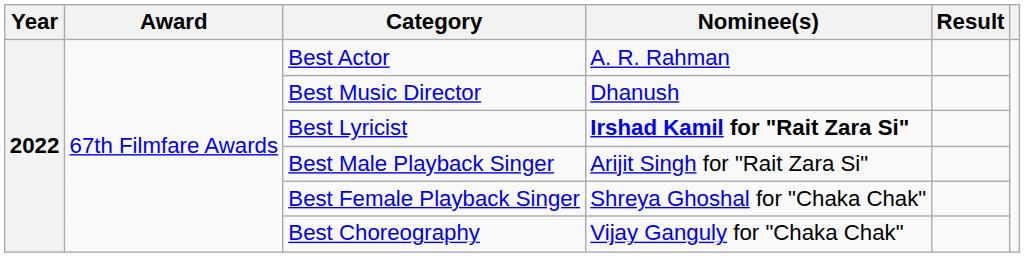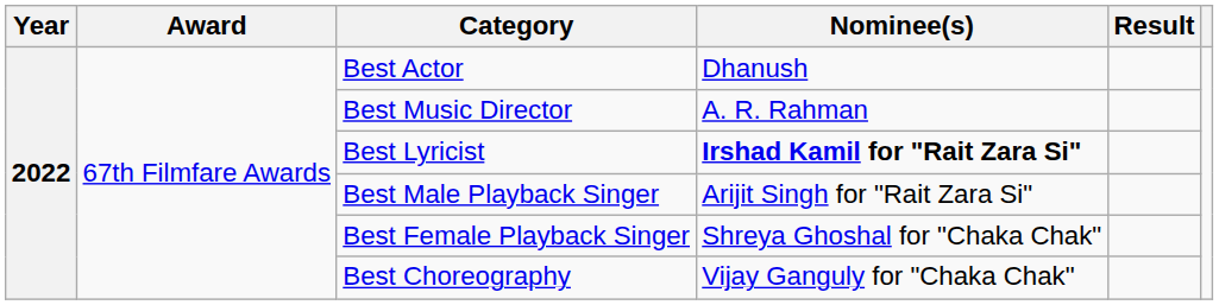Best Actor | Nominee(s): A. R. Rahman -> Dhanush
Best Music Director | Nominee(s): Dhanush -> A. R. Rahman
